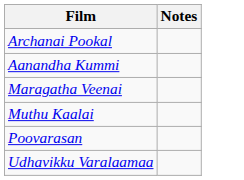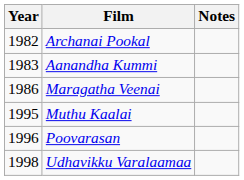+ column: Year | 1982 | 1983 | 1986 | 1995 | 1996 | 1998
